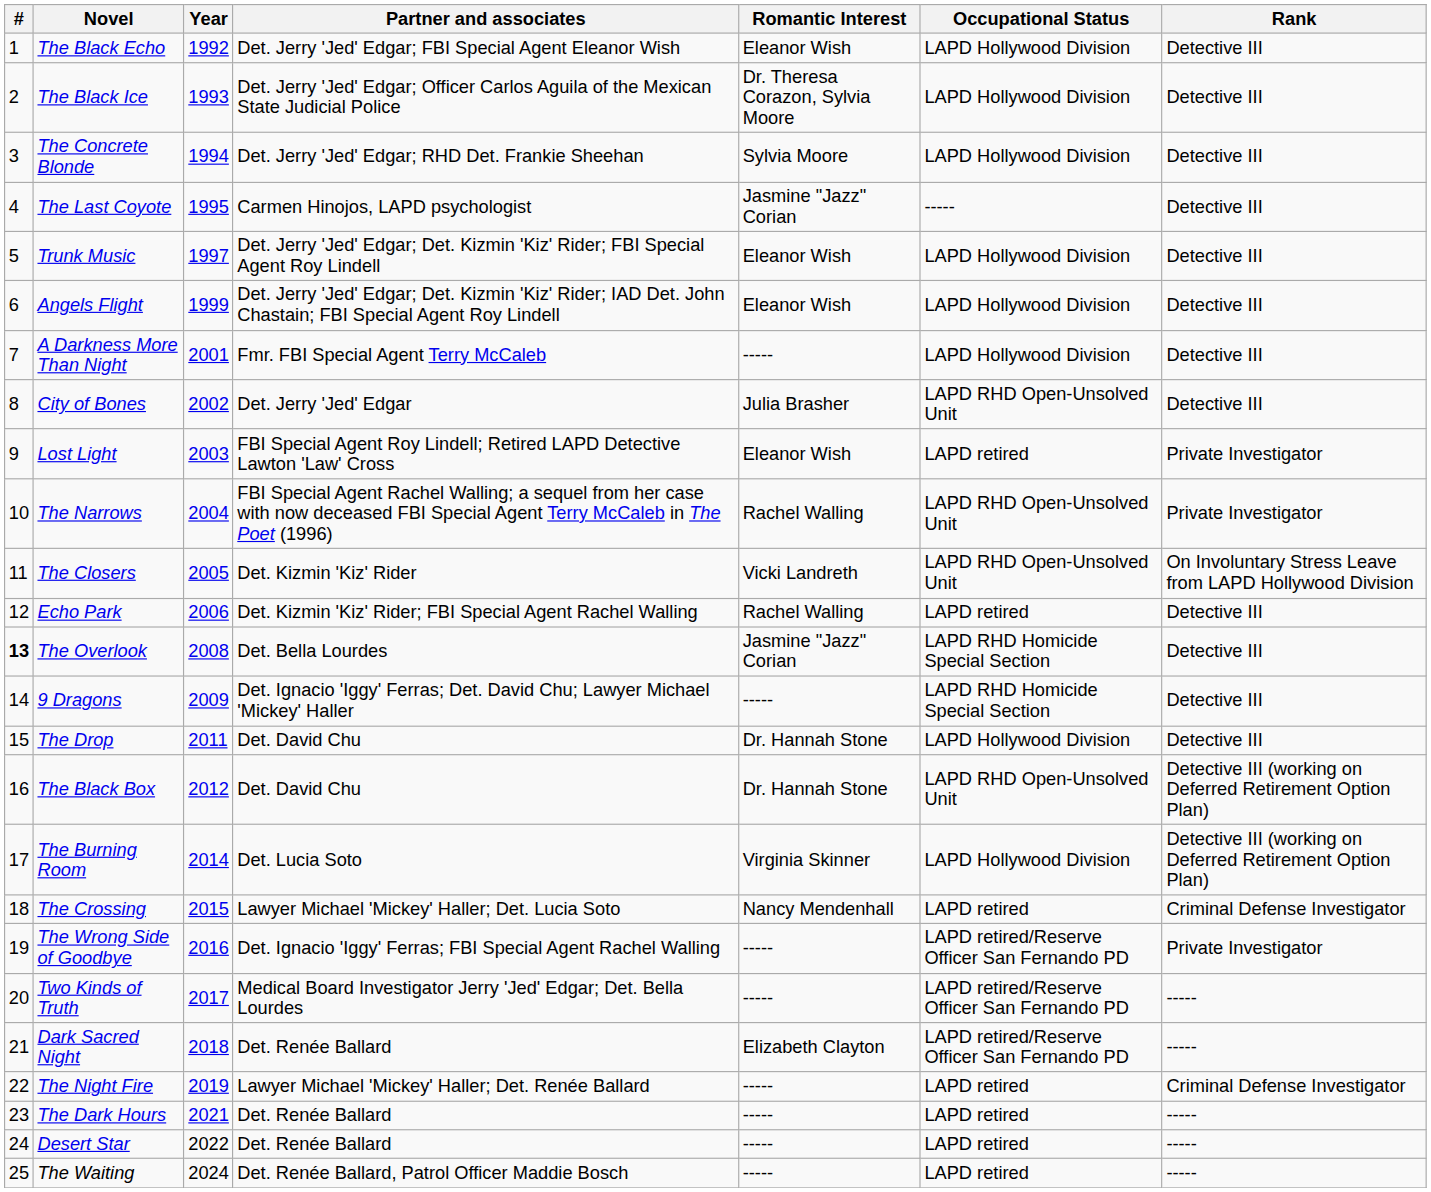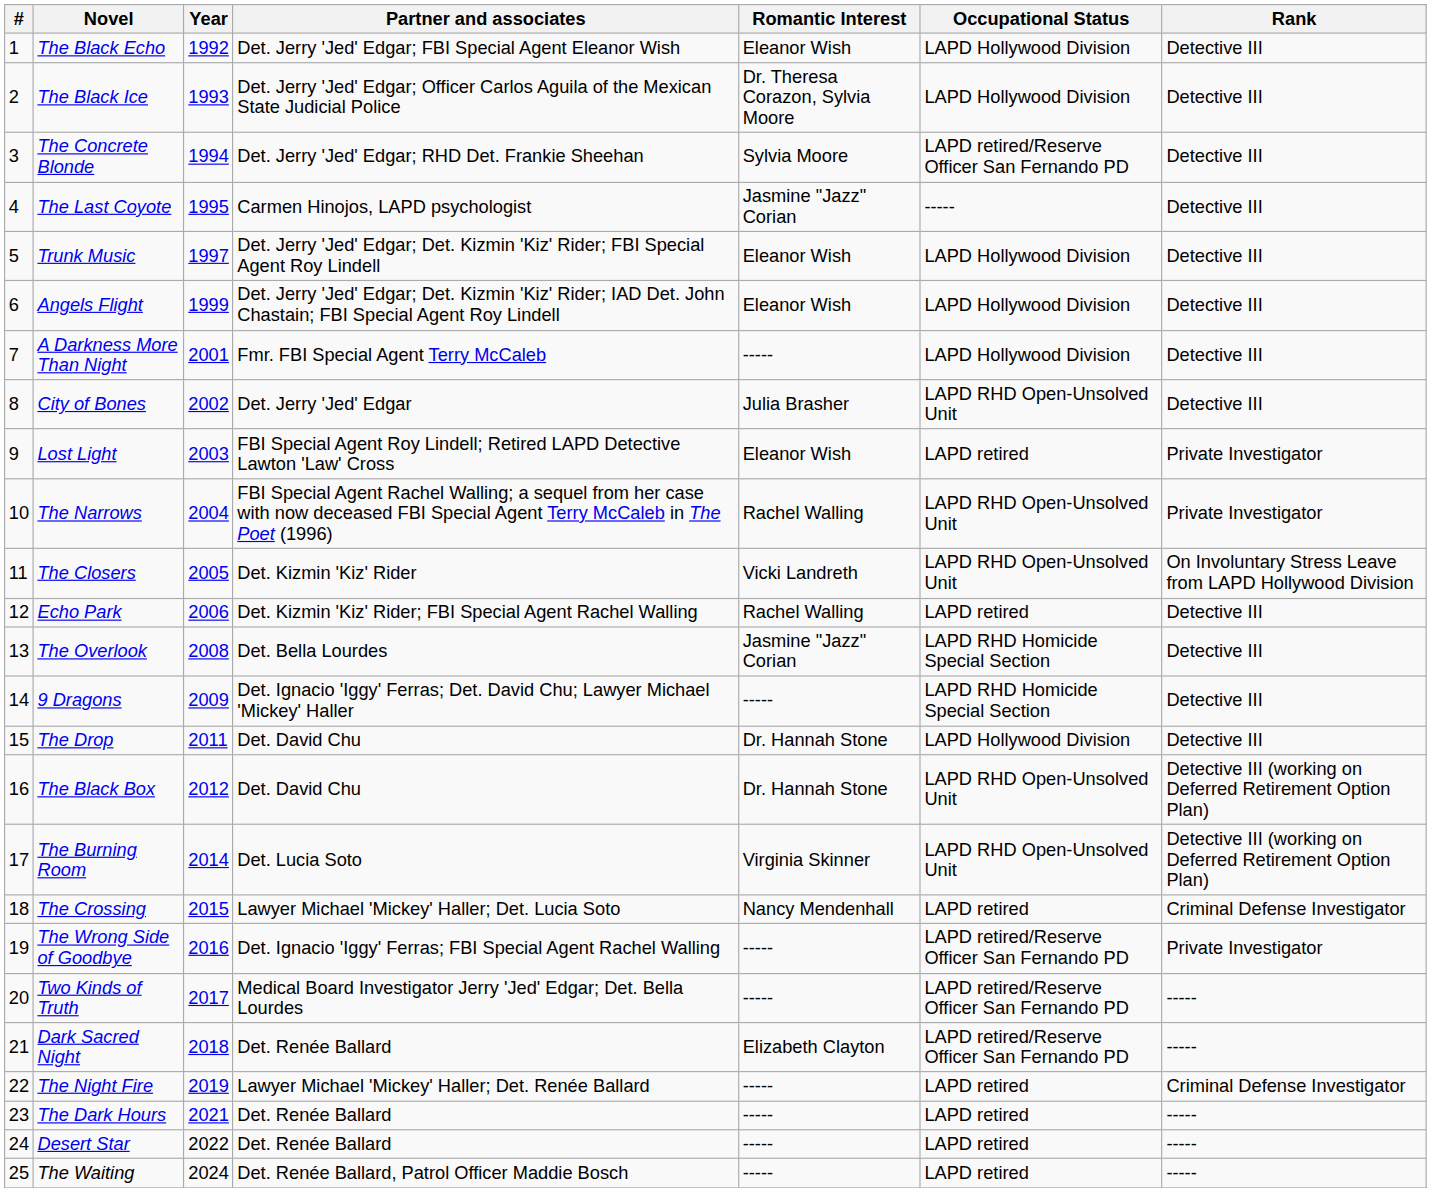The Concrete Blonde | Occupational Status: LAPD Hollywood Division -> LAPD retired/Reserve Officer San Fernando PD
The Overlook | #: bold -> normal
The Burning Room | Occupational Status: LAPD Hollywood Division -> LAPD RHD Open-Unsolved Unit
